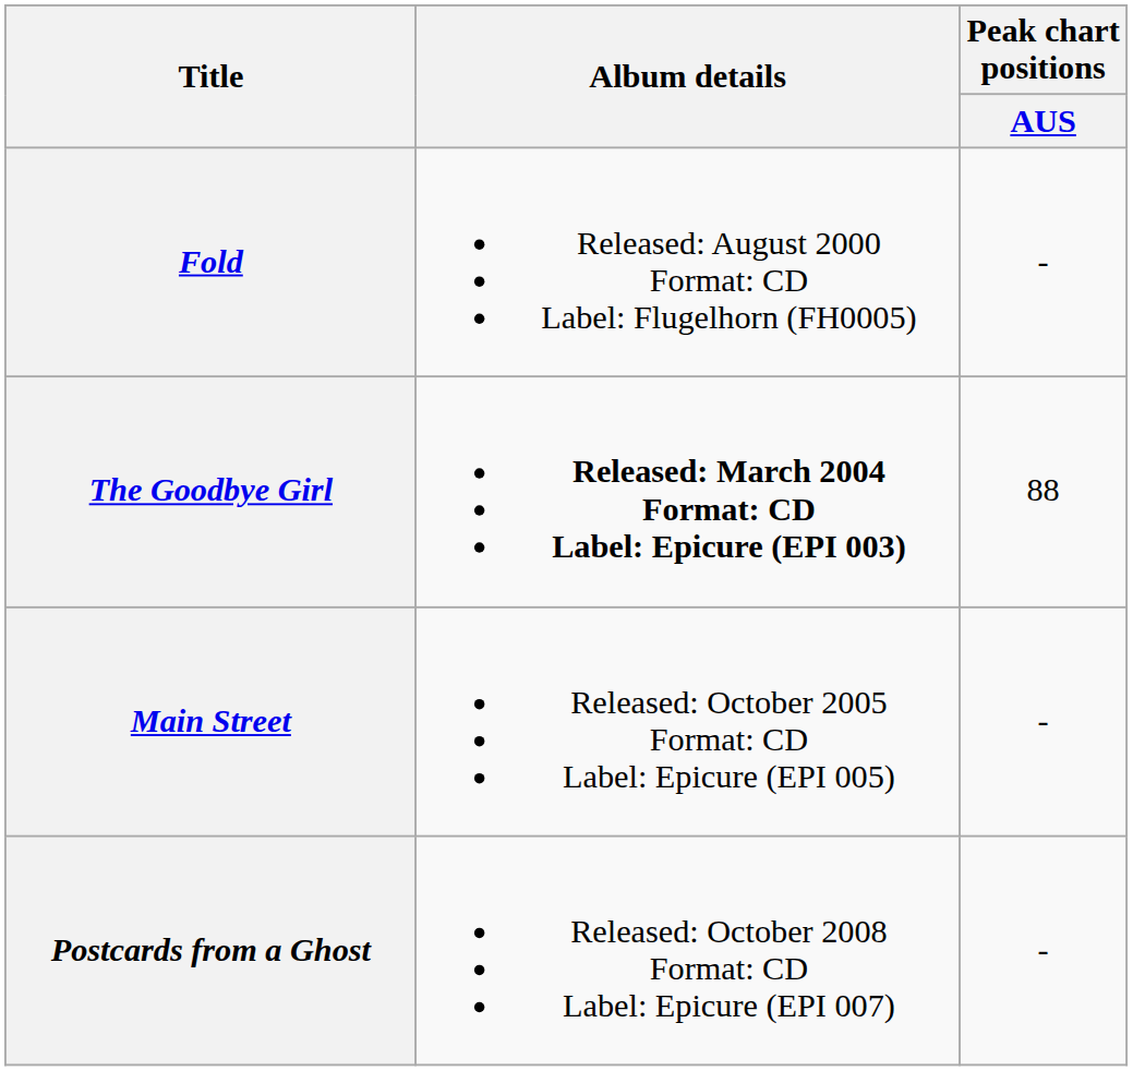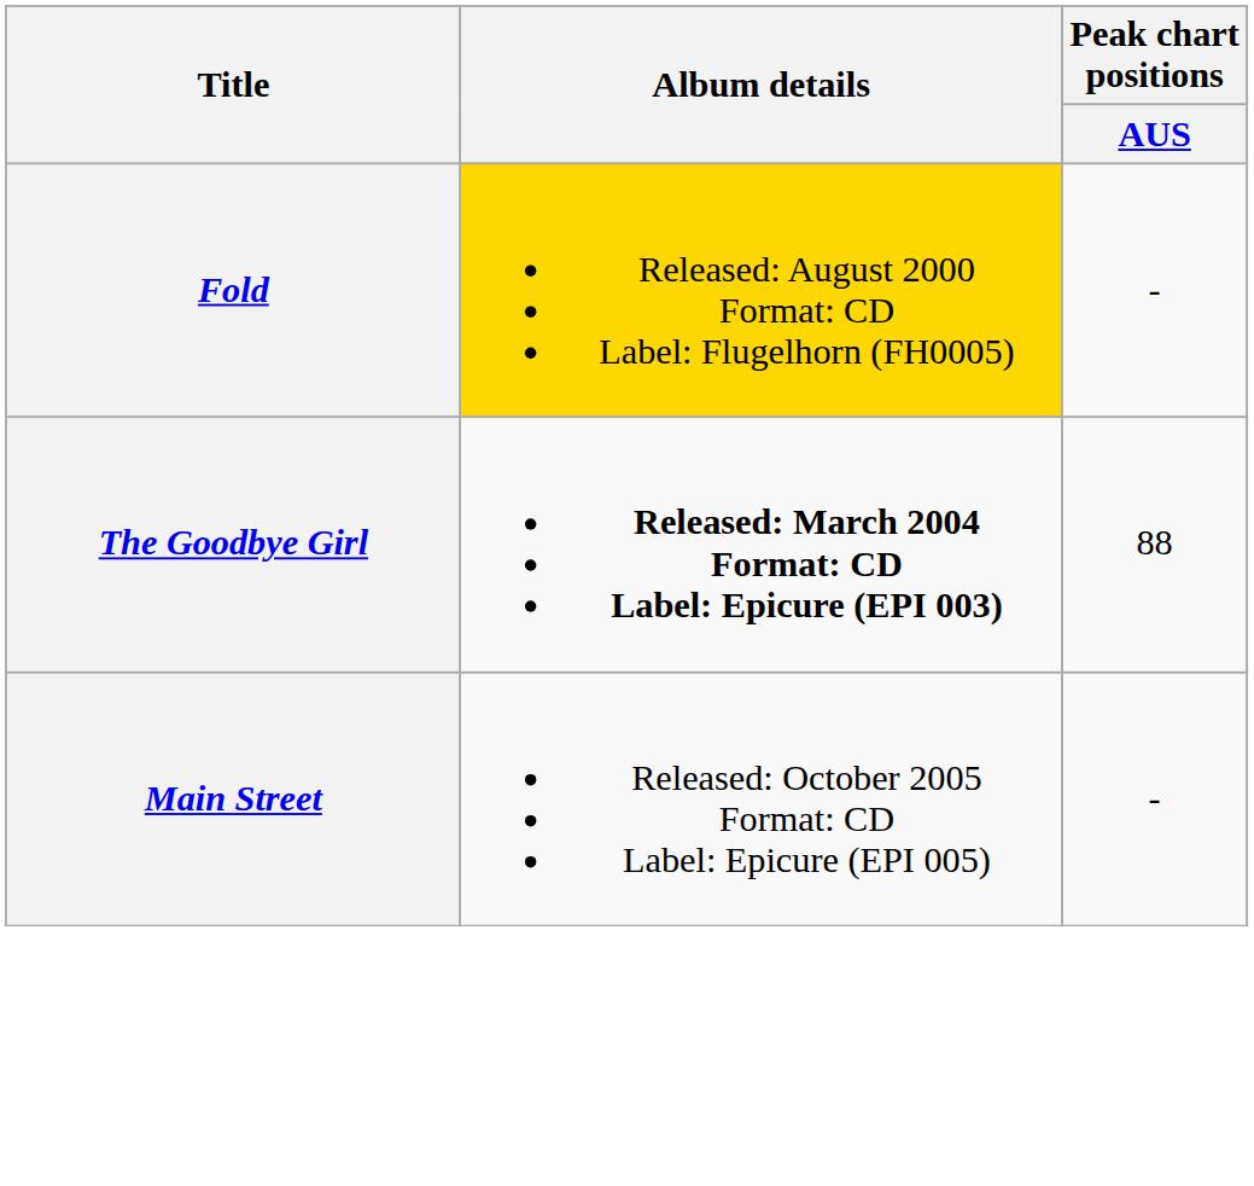Fold | Album details: no background -> gold background
- row: Postcards from a Ghost | Released: October 2008 Format: CD Label: Epicure (EPI 007) | -
